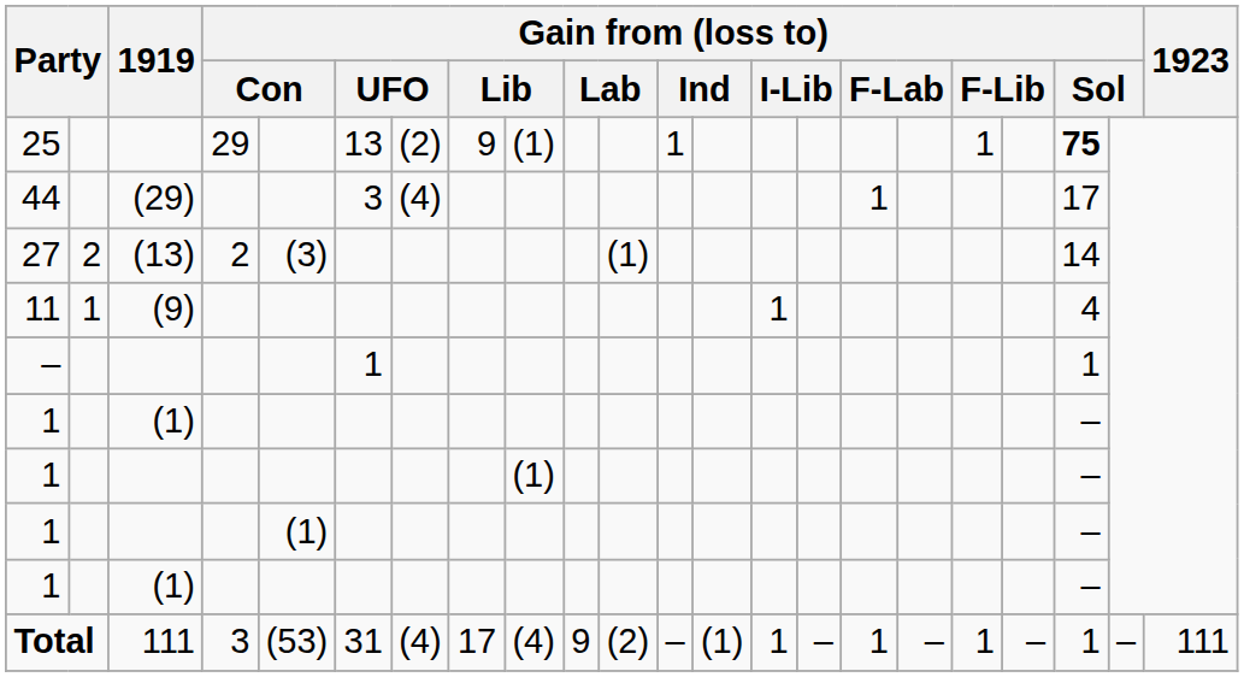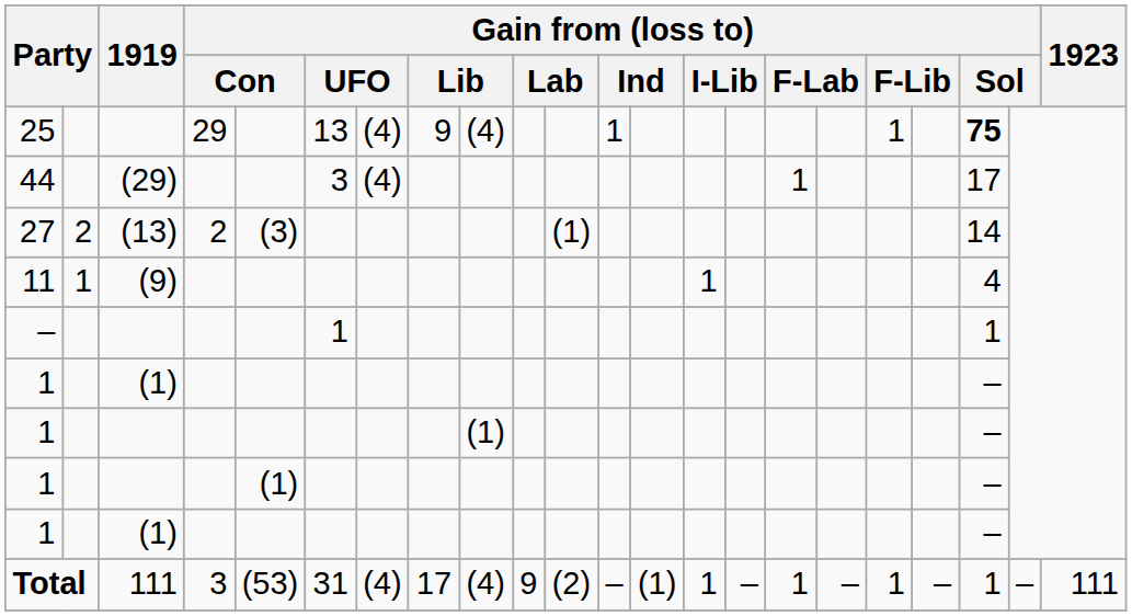25 | column 7: (2) -> (4)
25 | column 9: (1) -> (4)
